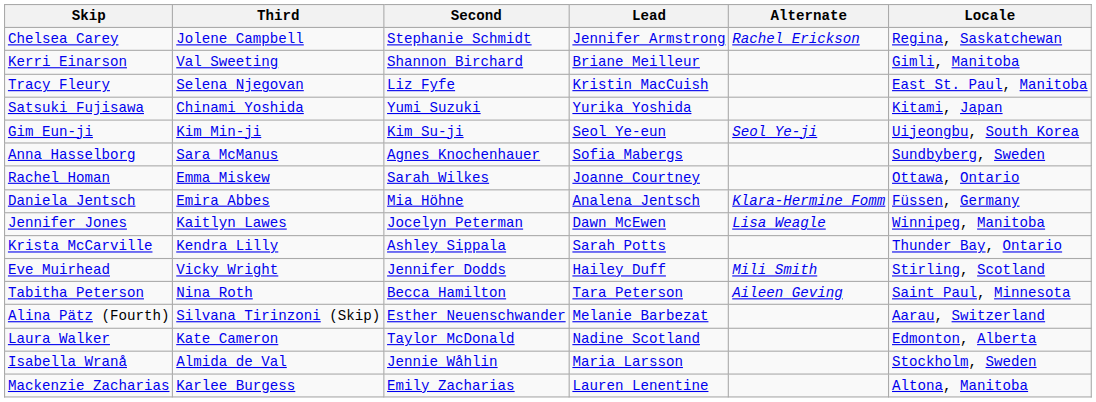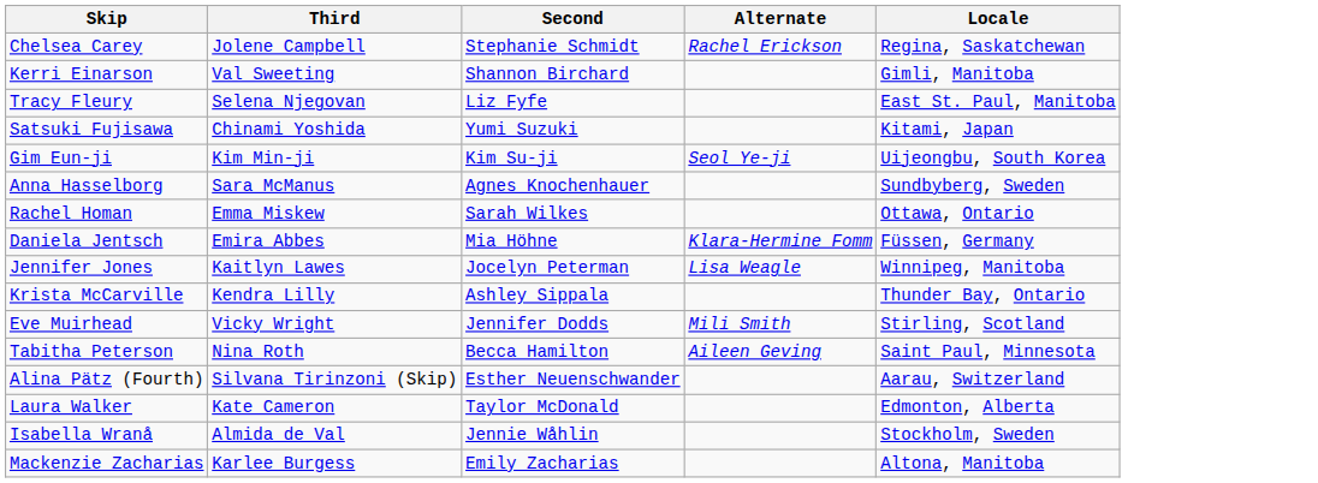- column: Lead | Jennifer Armstrong | Briane Meilleur | Kristin MacCuish | Yurika Yoshida | Seol Ye-eun | Sofia Mabergs | Joanne Courtney | Analena Jentsch | Dawn McEwen | Sarah Potts | Hailey Duff | Tara Peterson | Melanie Barbezat | Nadine Scotland | Maria Larsson | Lauren Lenentine
